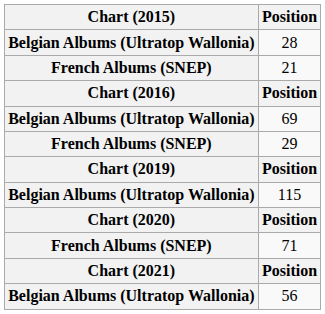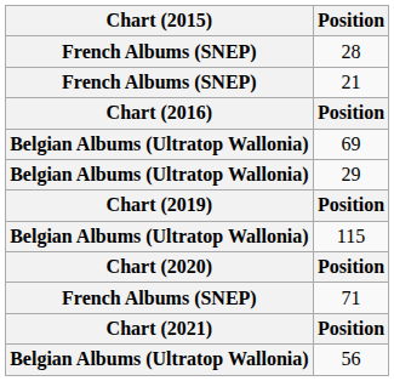28 | Chart (2015): Belgian Albums (Ultratop Wallonia) -> French Albums (SNEP)
29 | Chart (2015): French Albums (SNEP) -> Belgian Albums (Ultratop Wallonia)
